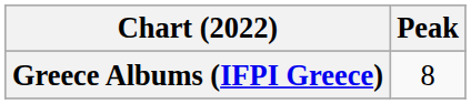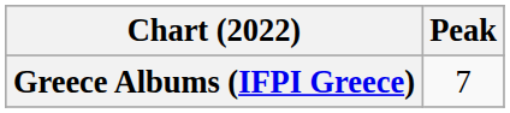Greece Albums (IFPI Greece) | Peak: 8 -> 7
